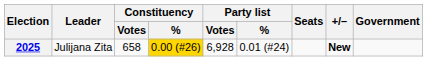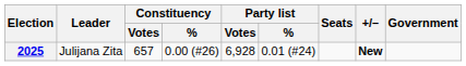2025 | Constituency / Votes: 658 -> 657
2025 | Constituency / %: gold background -> no background
